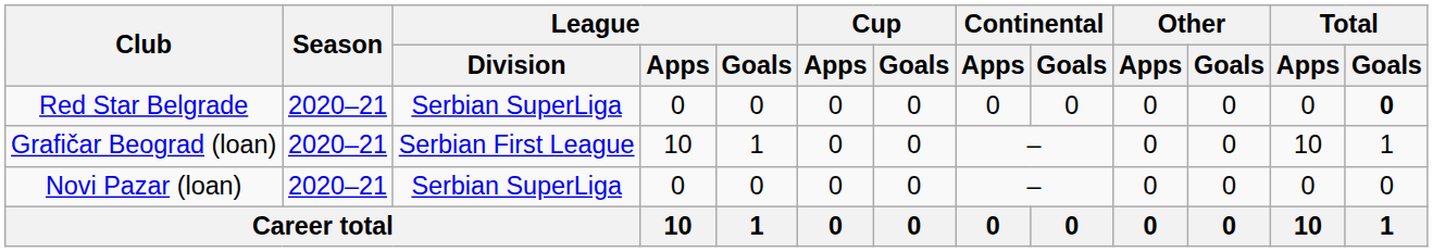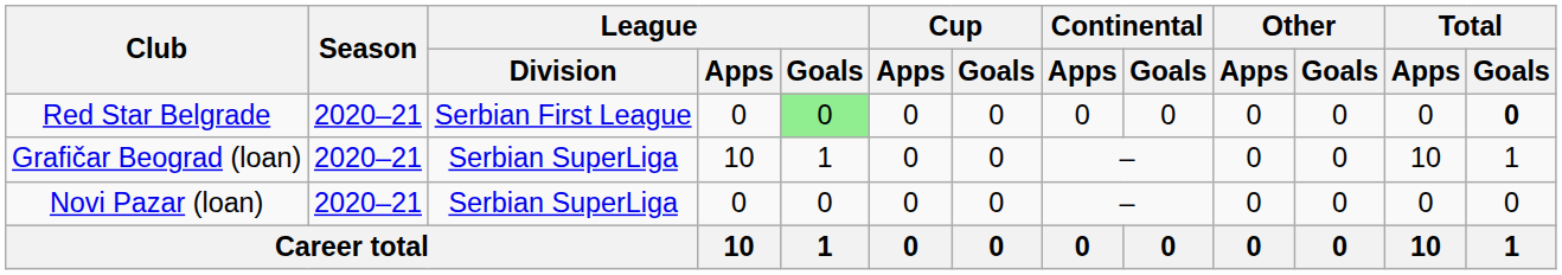Red Star Belgrade | League / Division: Serbian SuperLiga -> Serbian First League
Red Star Belgrade | League / Goals: no background -> lightgreen background
Grafičar Beograd (loan) | League / Division: Serbian First League -> Serbian SuperLiga
